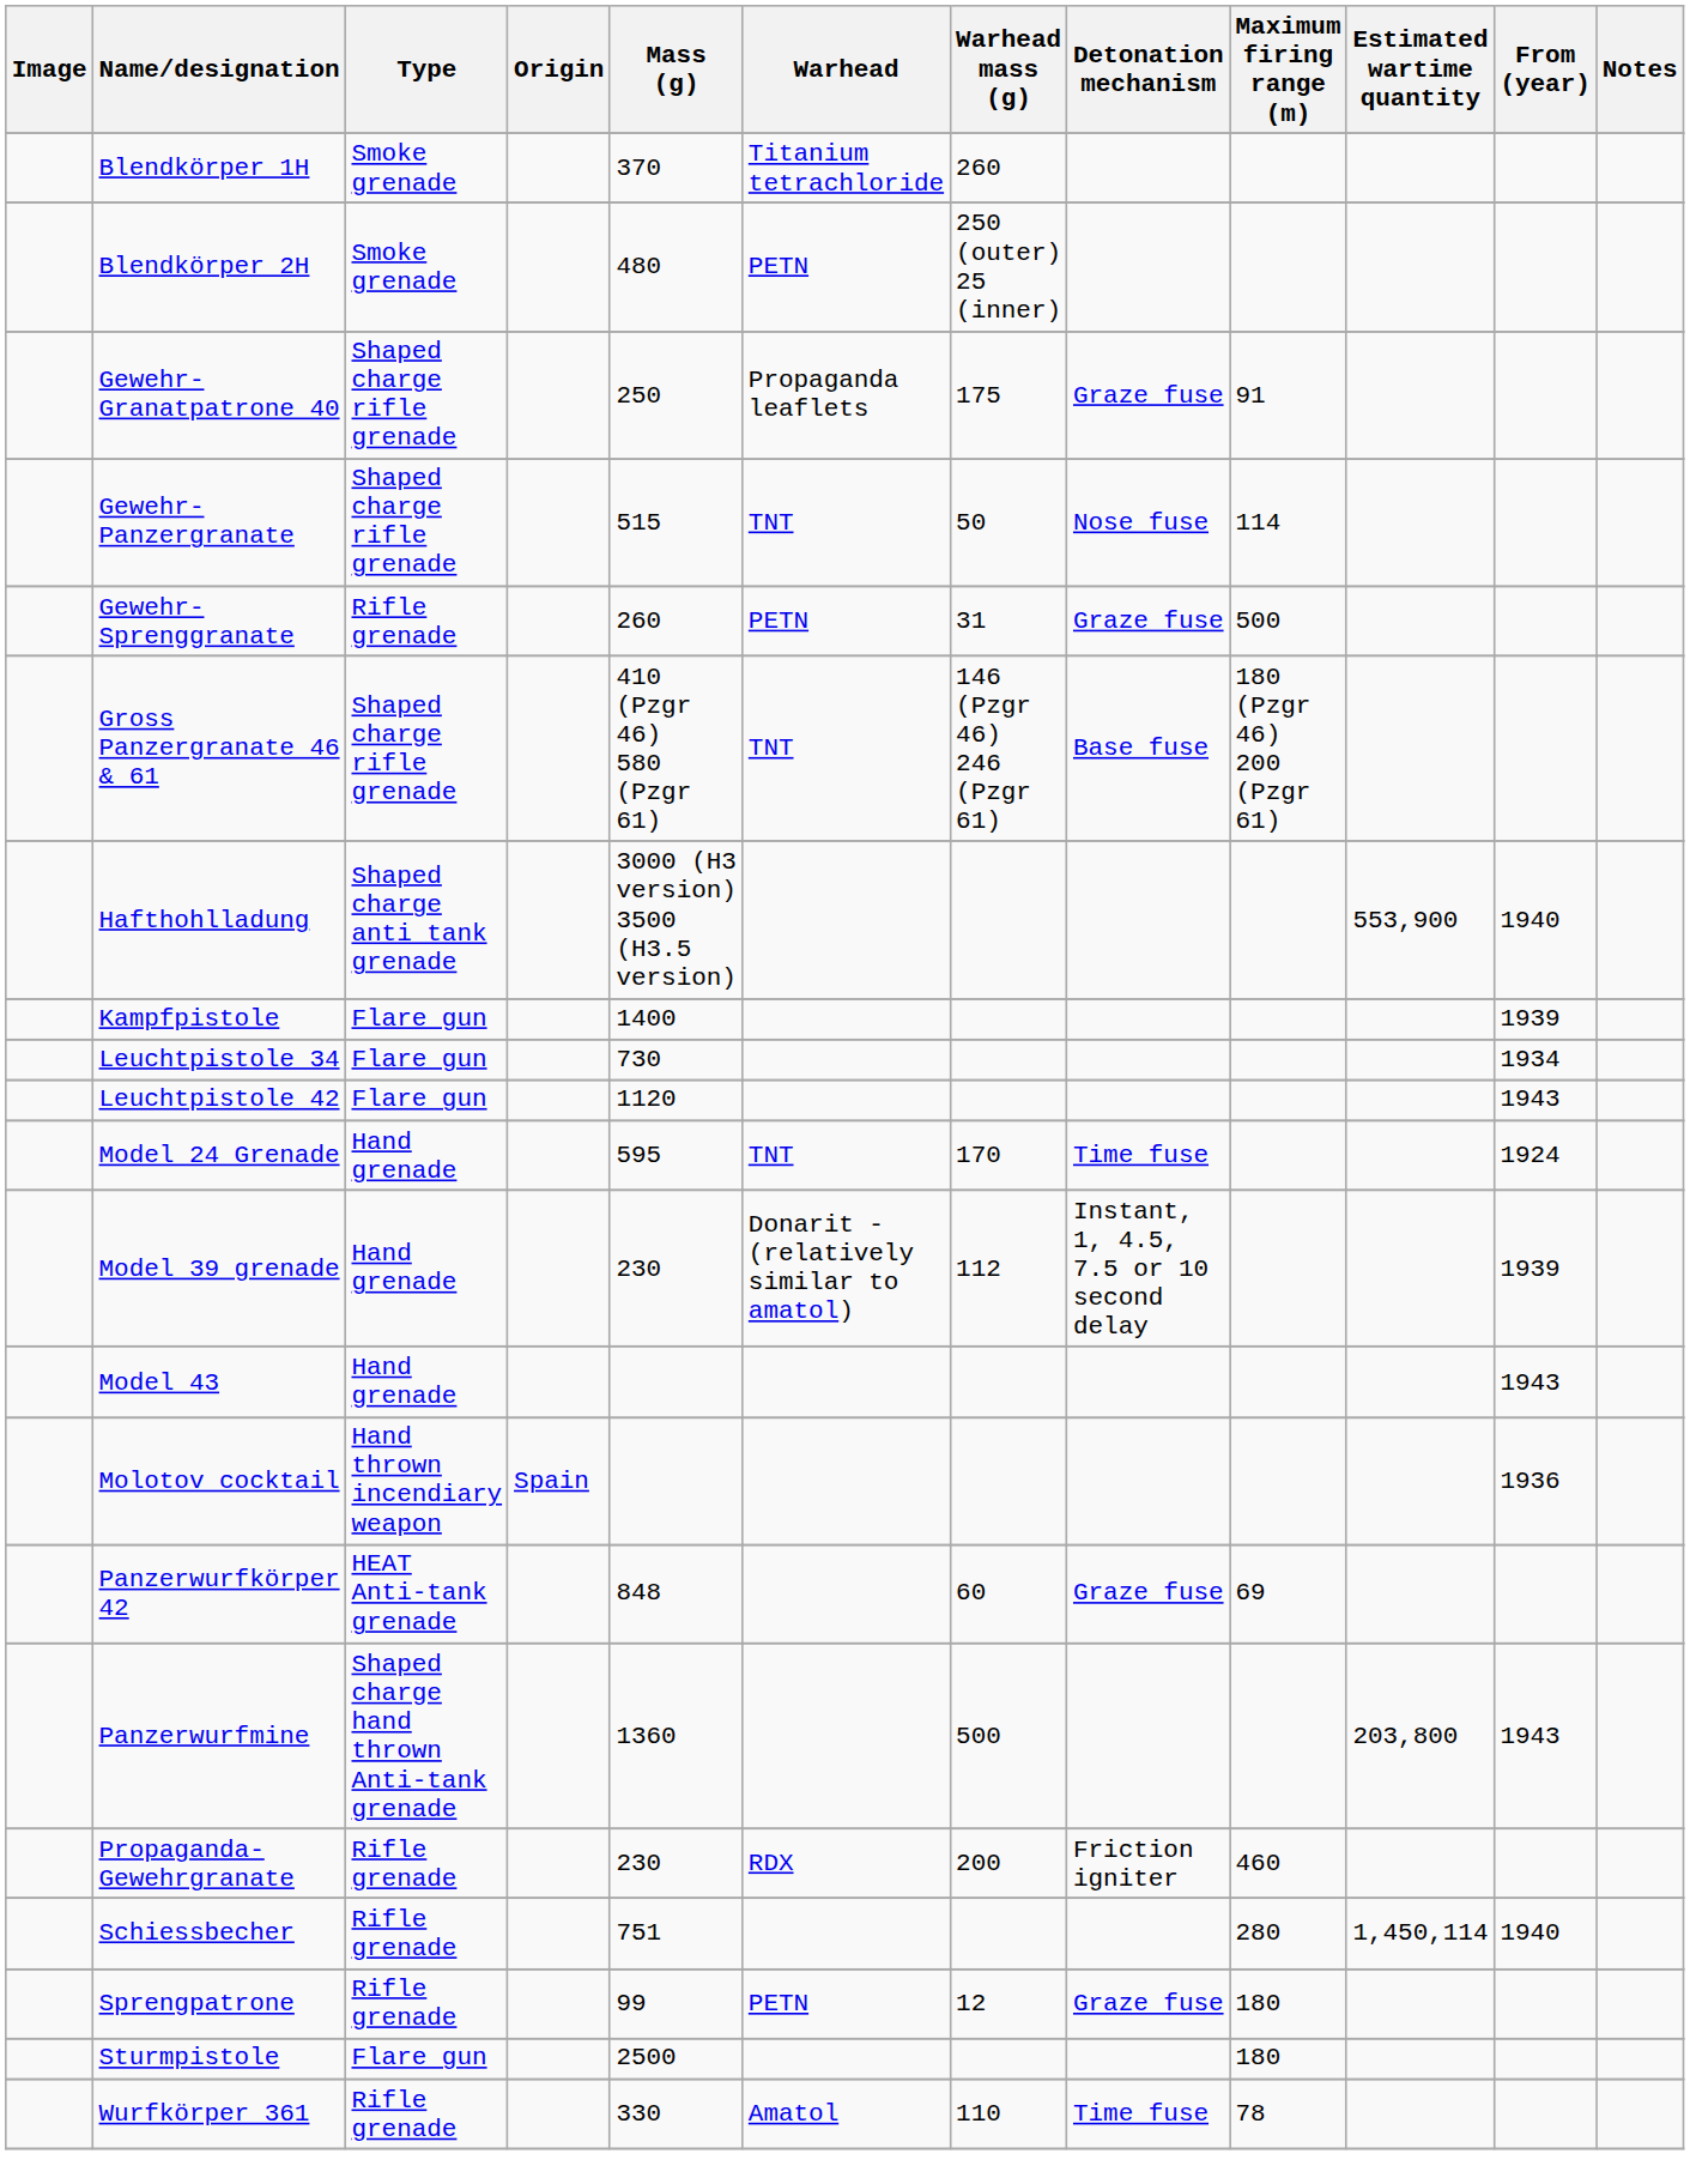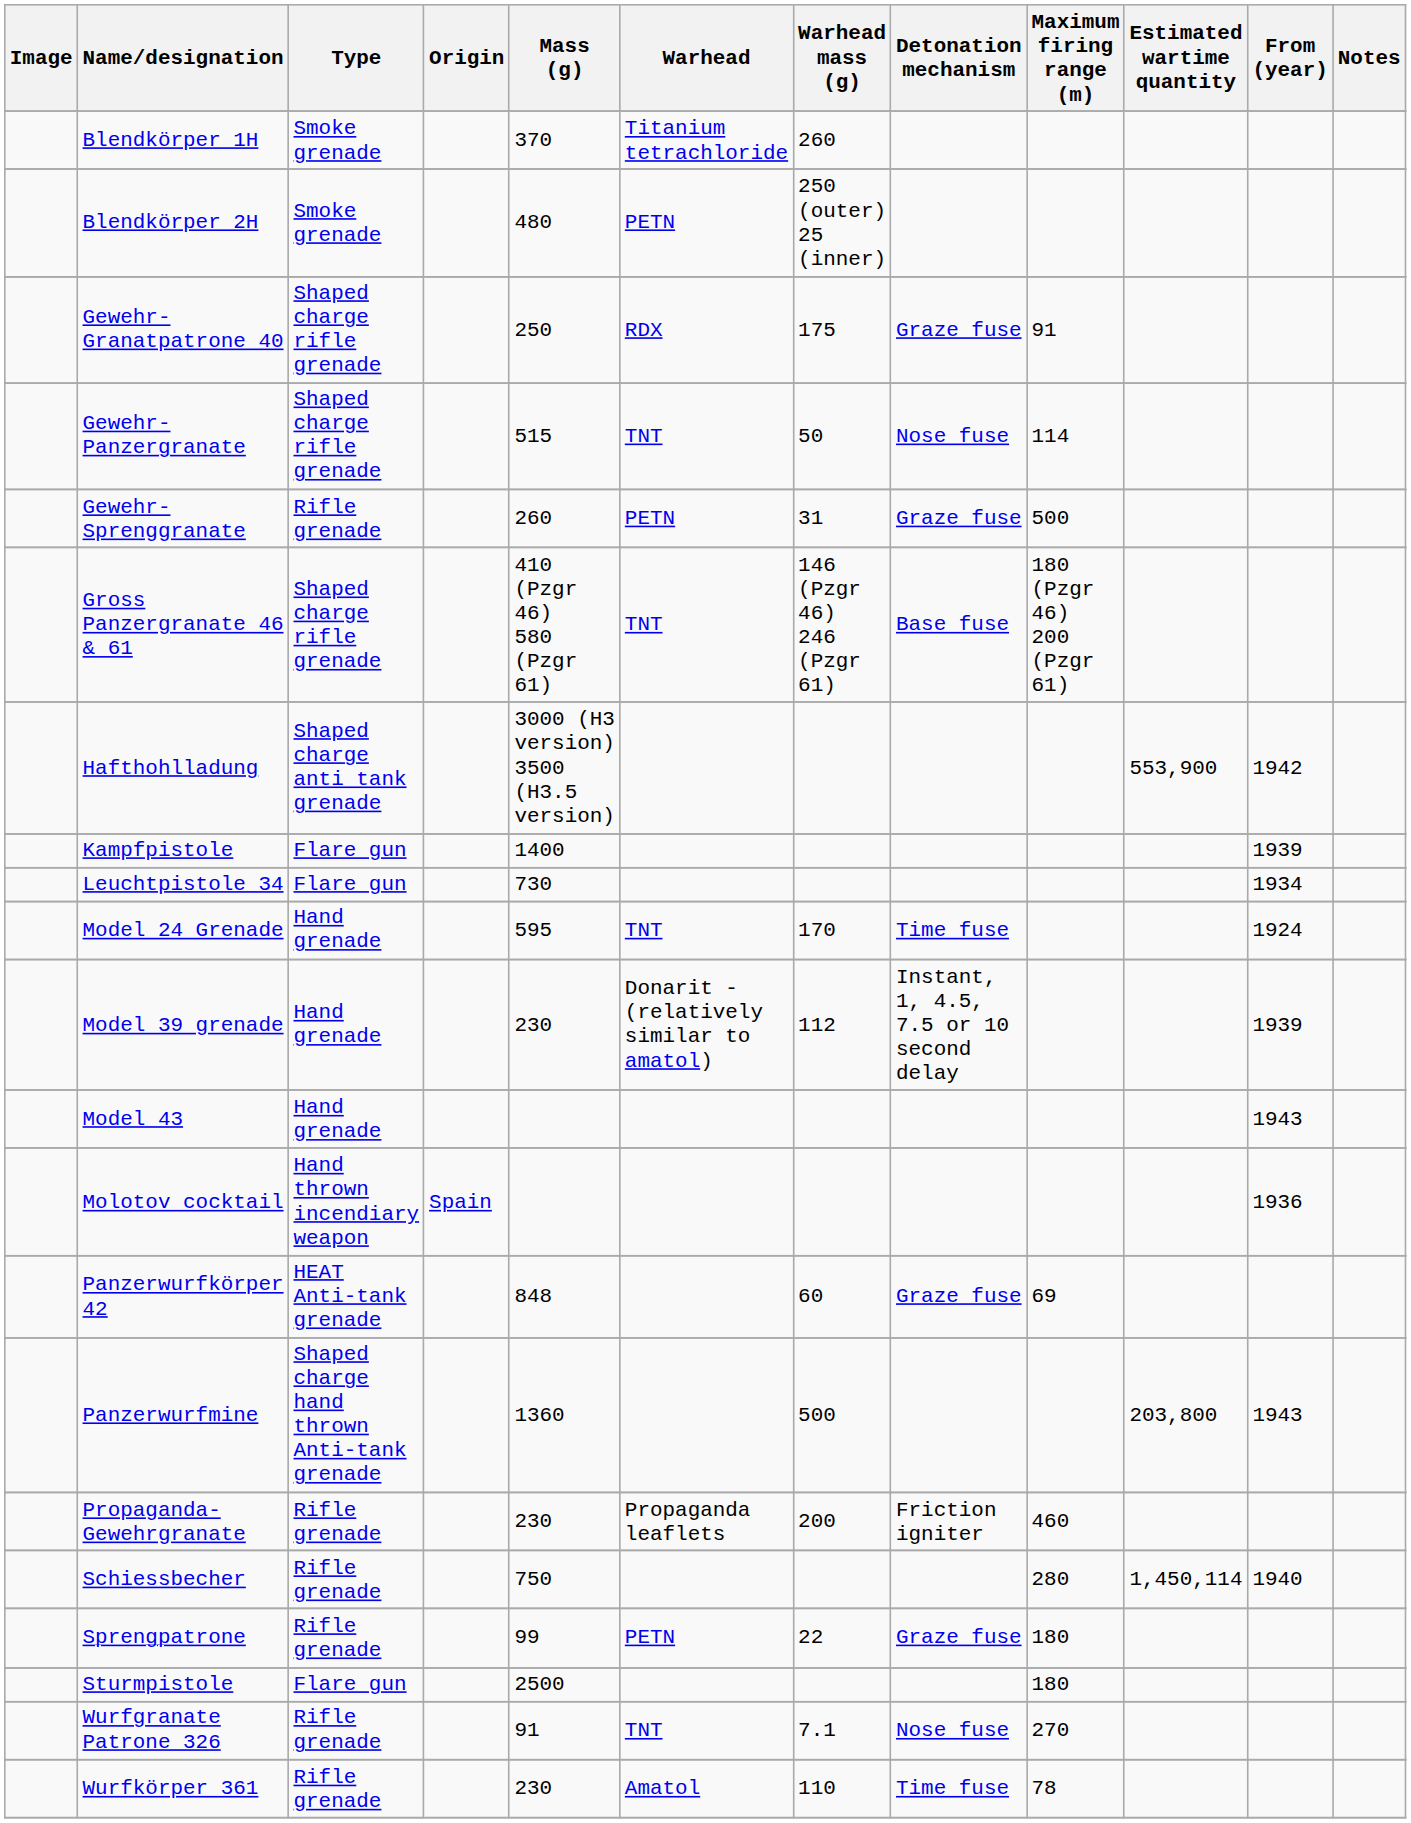Gewehr-Granatpatrone 40 | Warhead: Propaganda leaflets -> RDX
Hafthohlladung | From (year): 1940 -> 1942
- row: Leuchtpistole 42 | Flare gun | 1120 | 1943
Propaganda-Gewehrgranate | Warhead: RDX -> Propaganda leaflets
Schiessbecher | Mass (g): 751 -> 750
Sprengpatrone | Warhead mass (g): 12 -> 22
+ row: Wurfgranate Patrone 326 | Rifle grenade | 91 | TNT | 7.1 | Nose fuse | 270
Wurfkörper 361 | Mass (g): 330 -> 230
